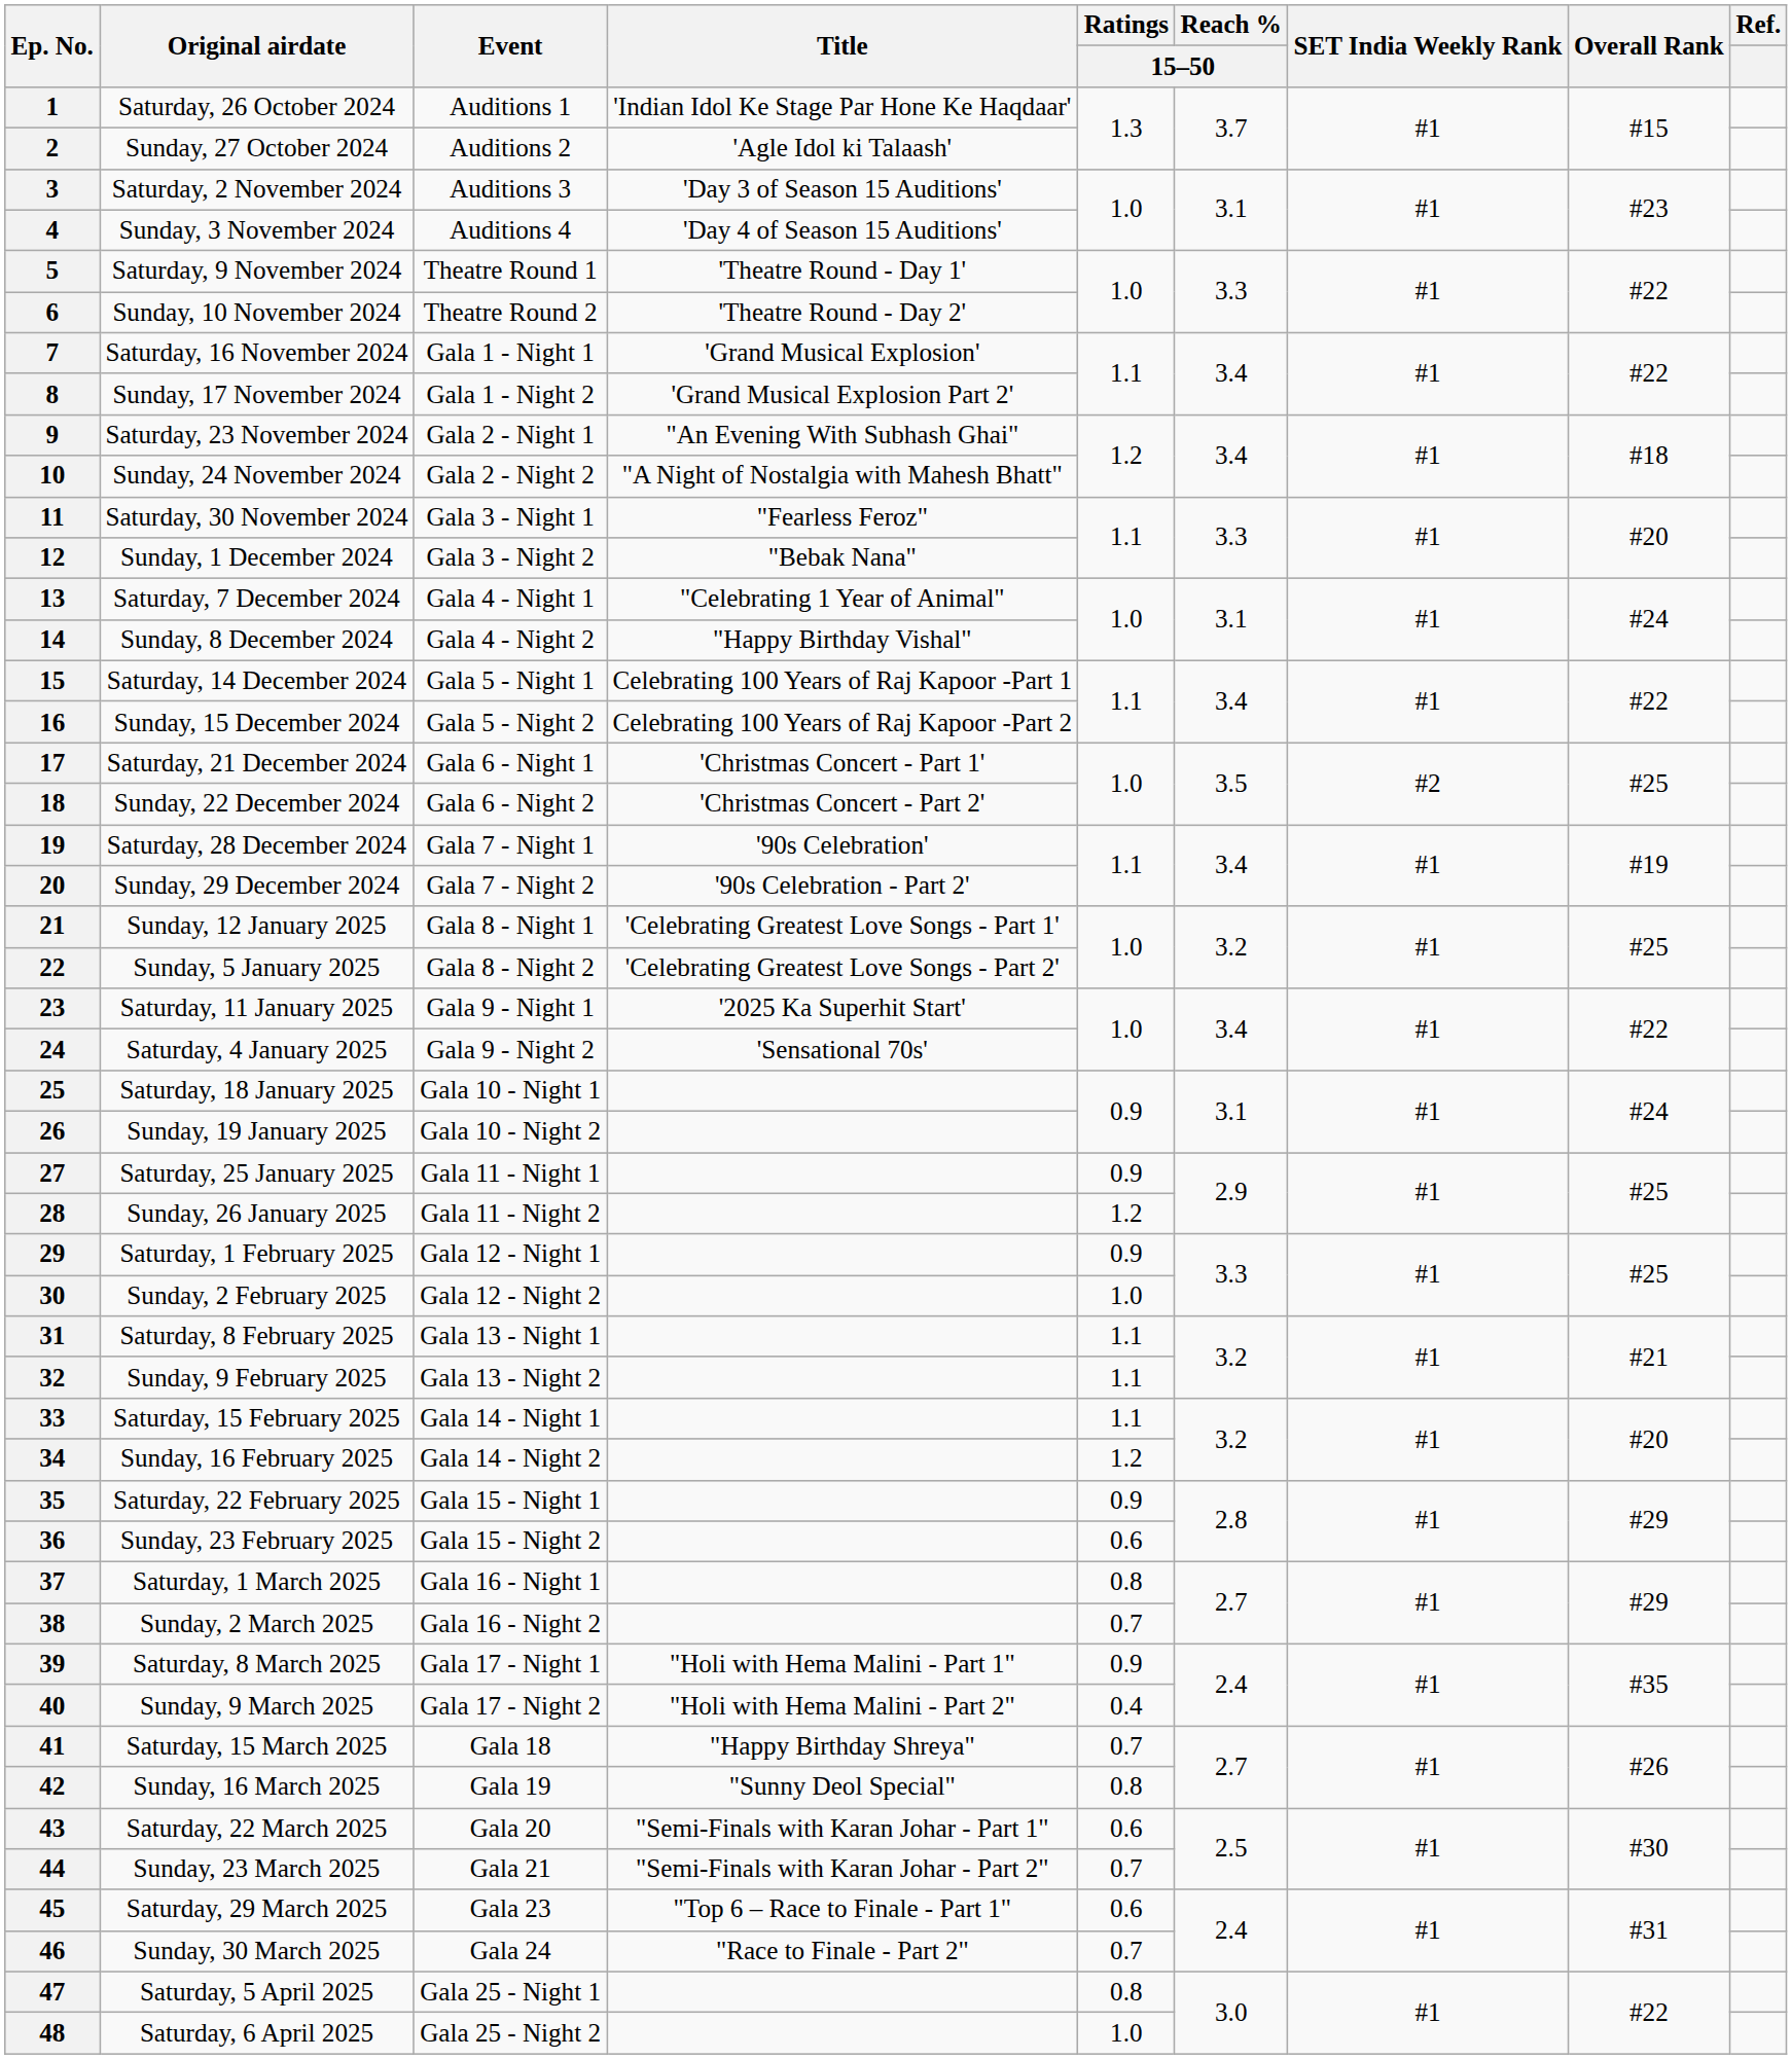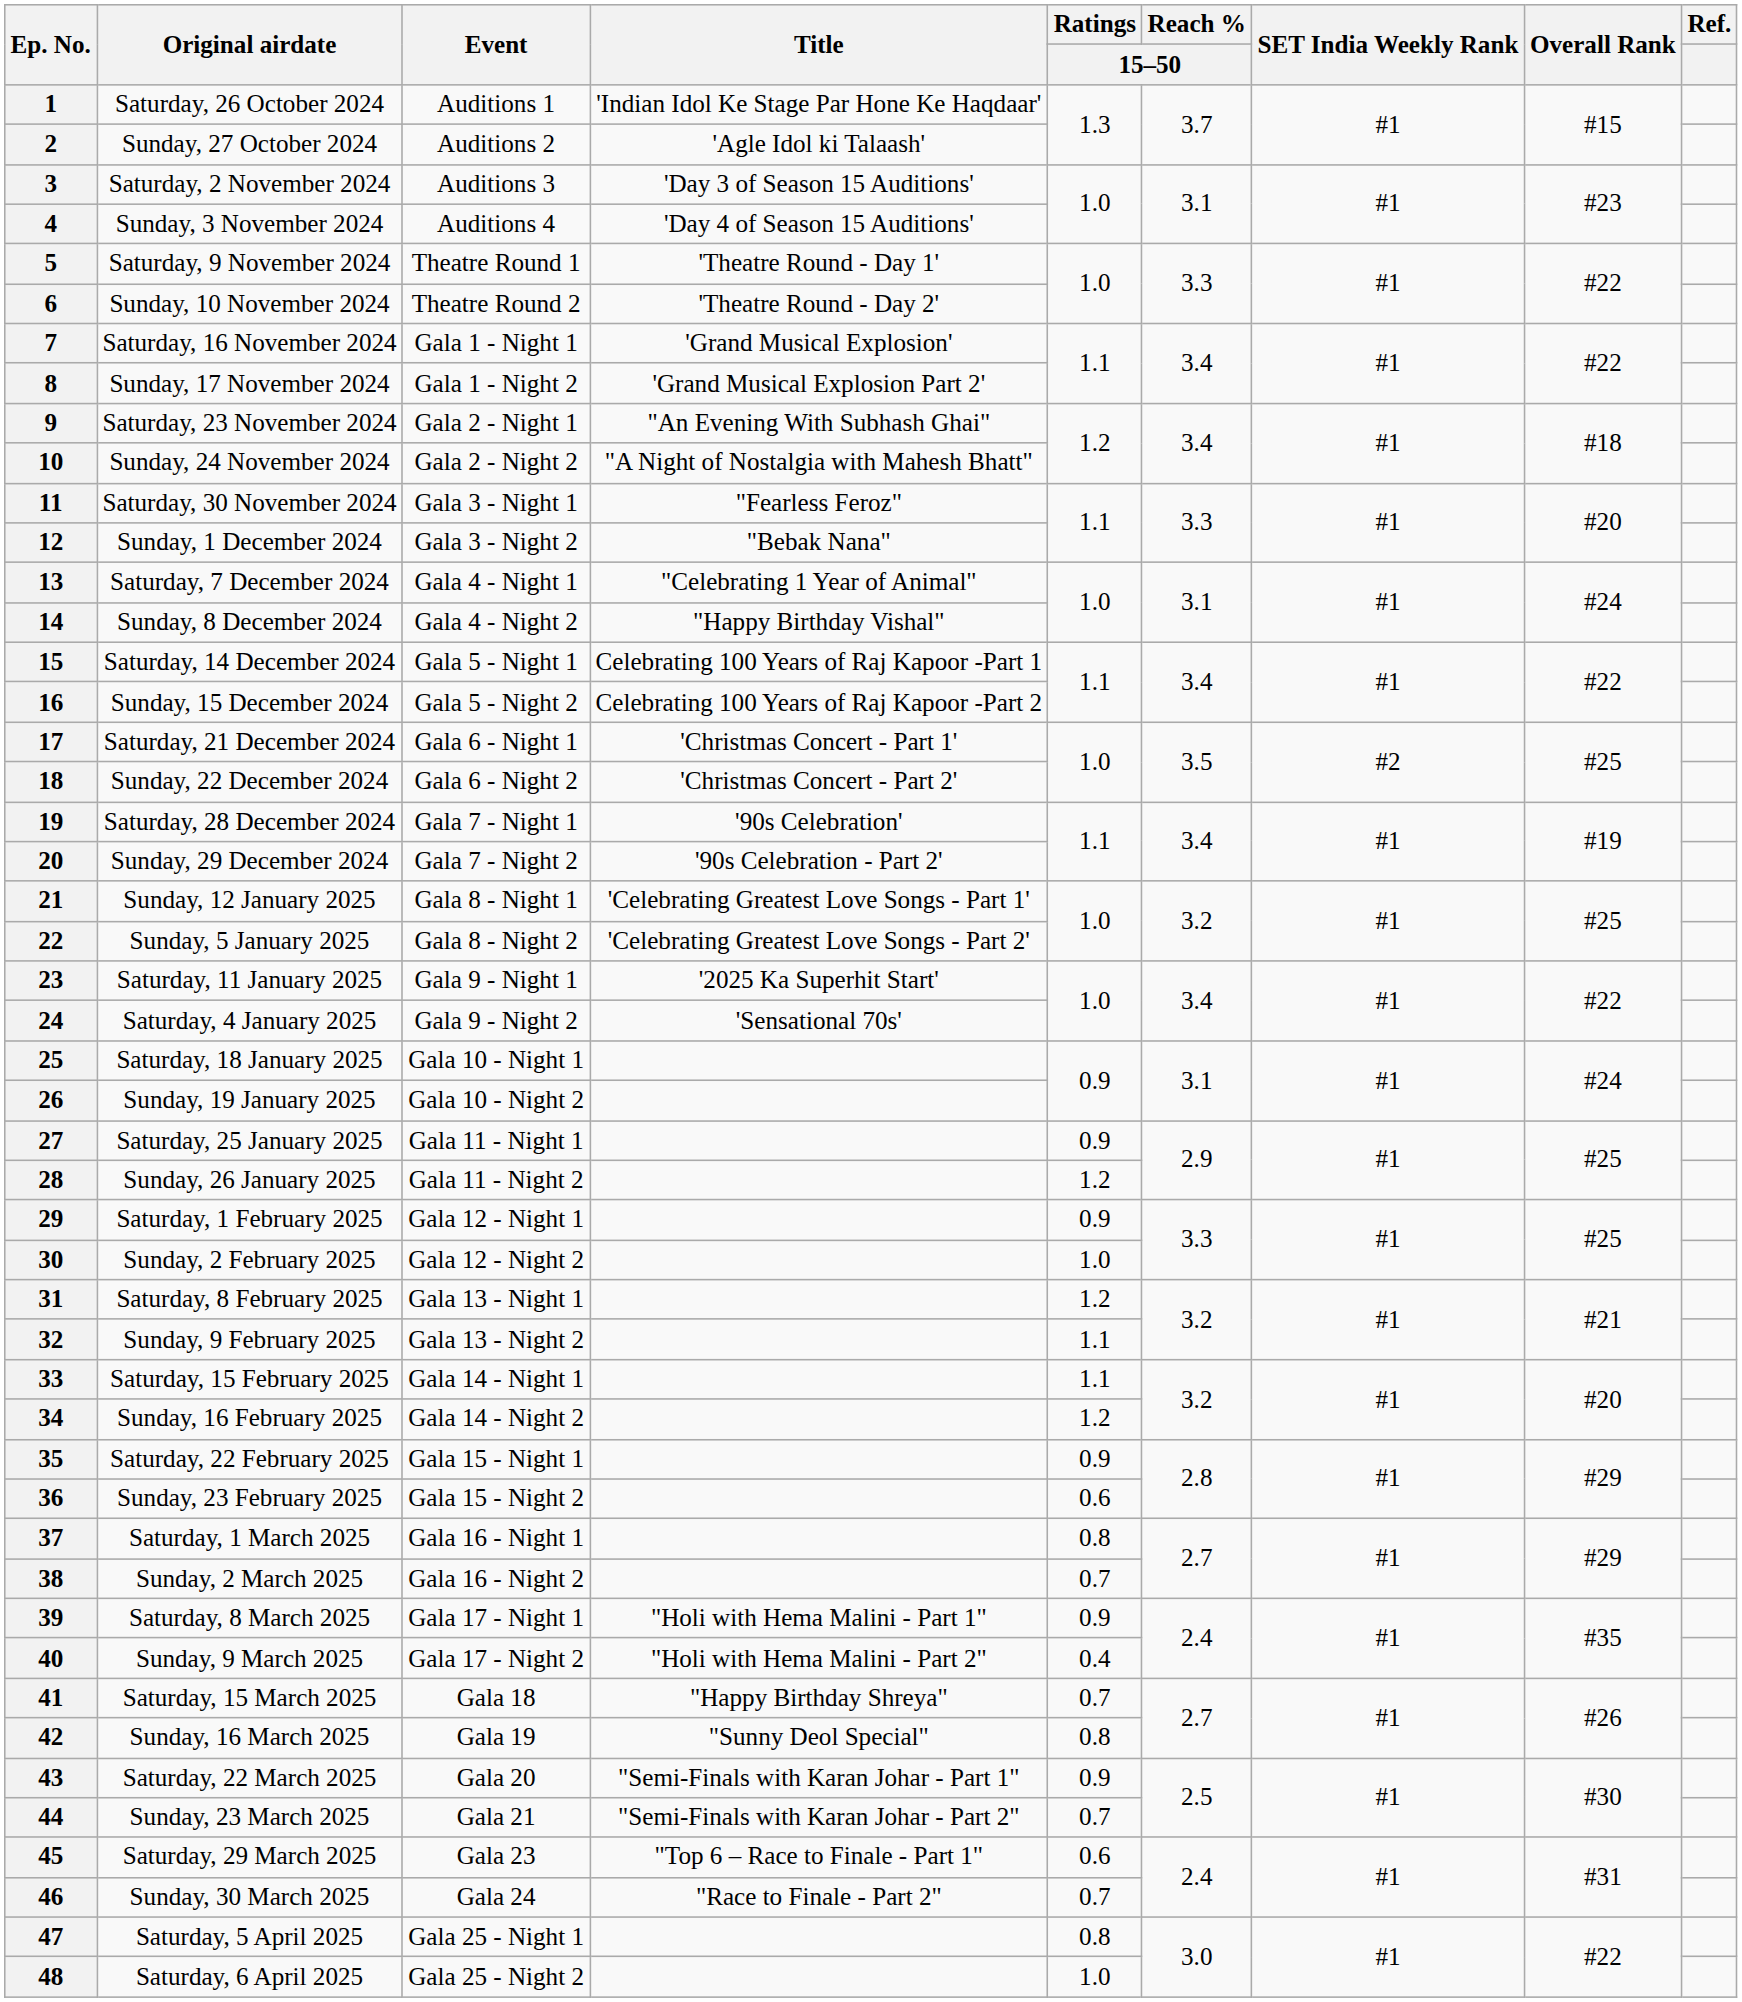31 | Ratings / 15–50: 1.1 -> 1.2
43 | Ratings / 15–50: 0.6 -> 0.9
